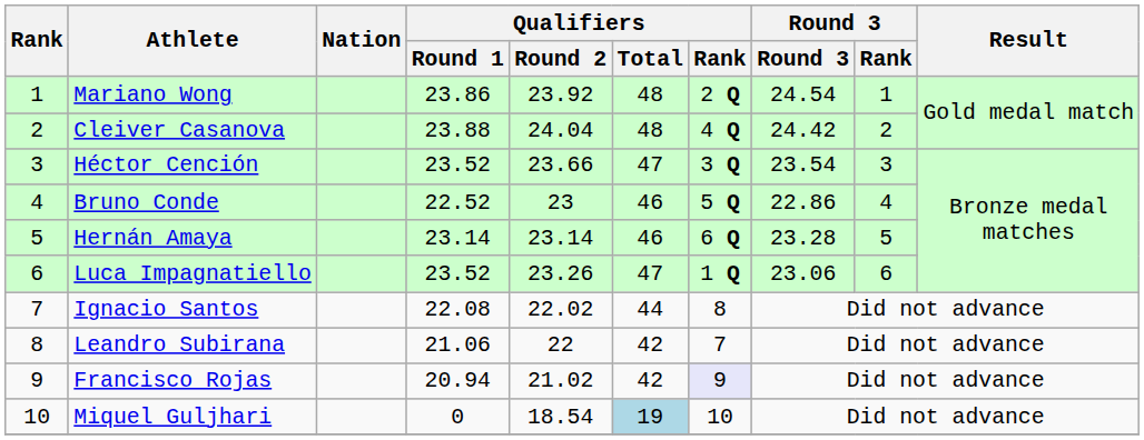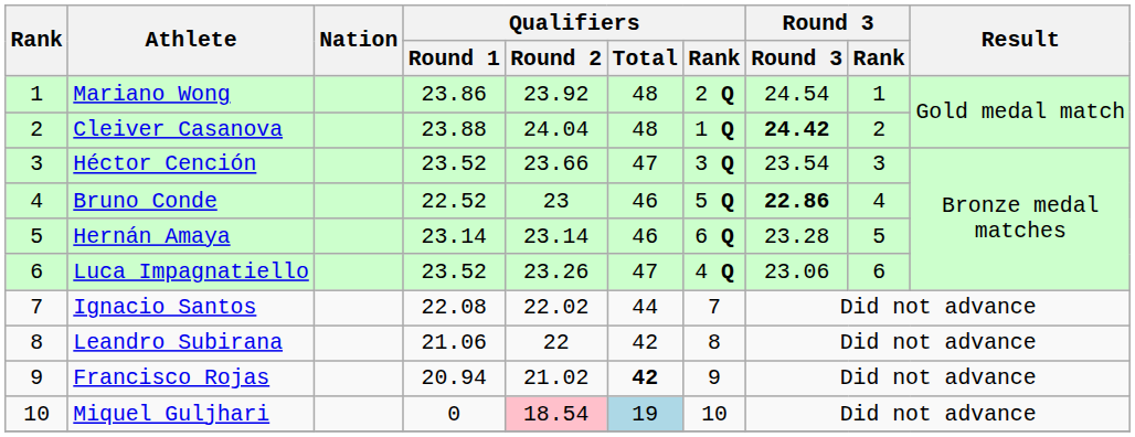Cleiver Casanova | Qualifiers / Rank: 4 Q -> 1 Q
Cleiver Casanova | Round 3: normal -> bold
Bruno Conde | Round 3: normal -> bold
Luca Impagnatiello | Qualifiers / Rank: 1 Q -> 4 Q
Ignacio Santos | Qualifiers / Rank: 8 -> 7
Leandro Subirana | Qualifiers / Rank: 7 -> 8
Francisco Rojas | Qualifiers / Total: normal -> bold
Francisco Rojas | Qualifiers / Rank: lavender background -> no background
Miquel Guljhari | Qualifiers / Round 2: no background -> pink background
